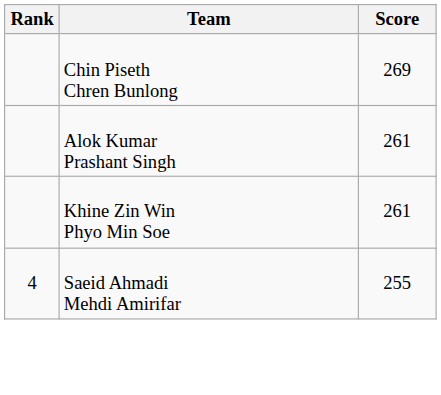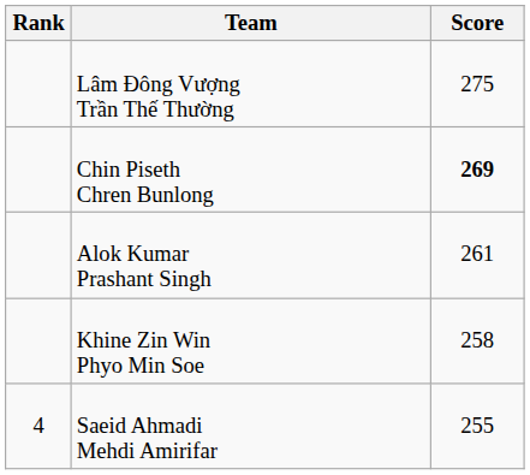+ row: Lâm Đông Vượng Trần Thế Thường | 275
Chin Piseth Chren Bunlong | Score: normal -> bold
Khine Zin Win Phyo Min Soe | Score: 261 -> 258
